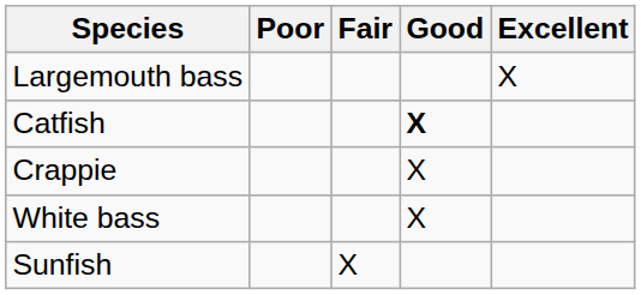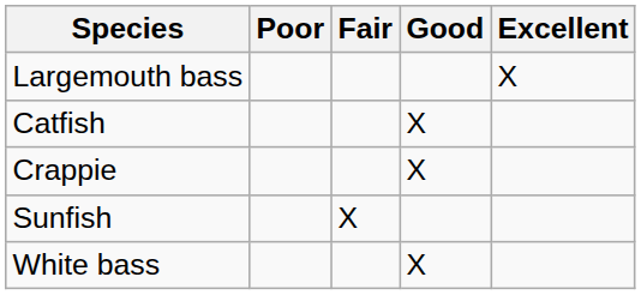Catfish | Good: bold -> normal
rows swapped: White bass <-> Sunfish
